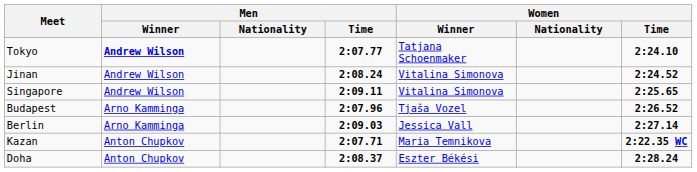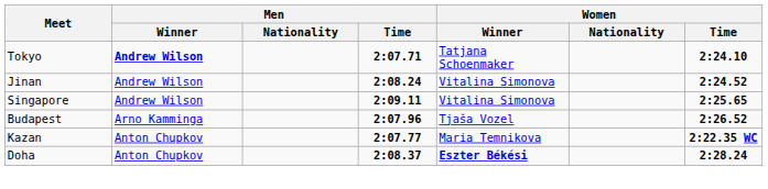Tokyo | Men / Time: 2:07.77 -> 2:07.71
- row: Berlin | Arno Kamminga | 2:09.03 | Jessica Vall | 2:27.14
Kazan | Men / Time: 2:07.71 -> 2:07.77
Doha | Women / Winner: normal -> bold
